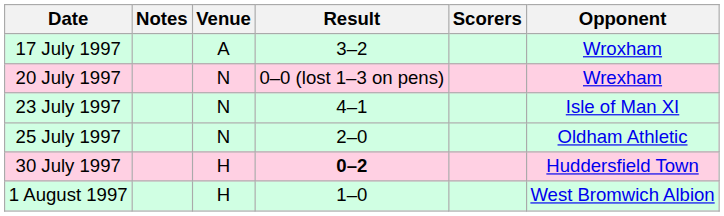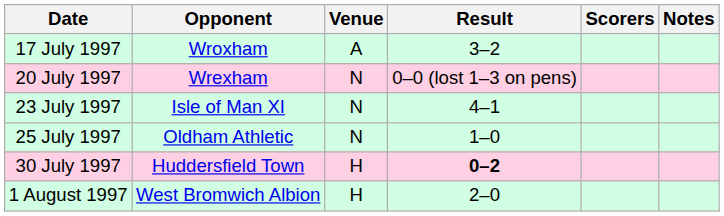columns swapped: Opponent <-> Notes
25 July 1997 | Result: 2–0 -> 1–0
1 August 1997 | Result: 1–0 -> 2–0
